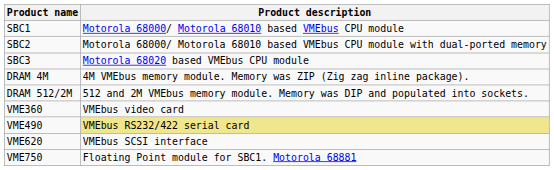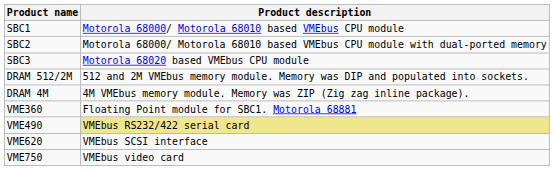rows swapped: DRAM 512/2M <-> DRAM 4M
VME360 | Product description: VMEbus video card -> Floating Point module for SBC1. Motorola 68881
VME750 | Product description: Floating Point module for SBC1. Motorola 68881 -> VMEbus video card
